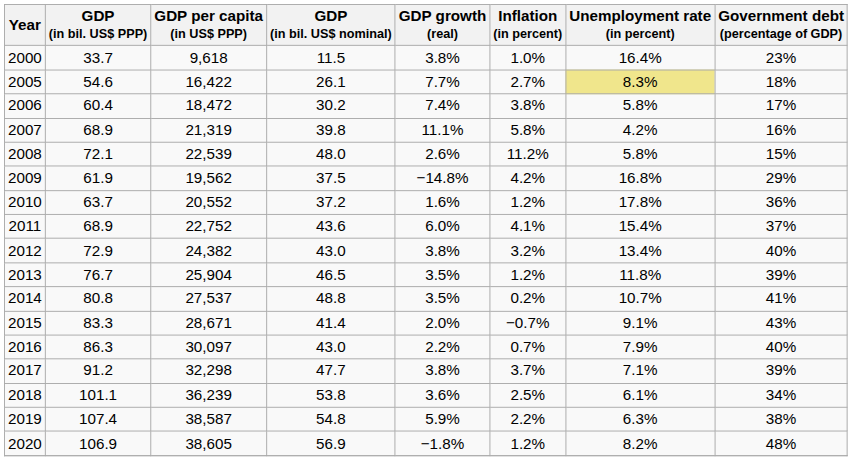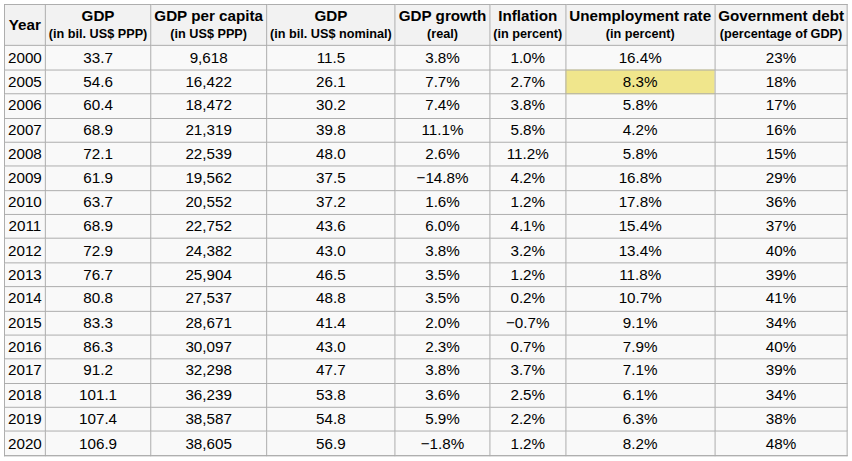2015 | Government debt (percentage of GDP): 43% -> 34%
2016 | GDP growth (real): 2.2% -> 2.3%
